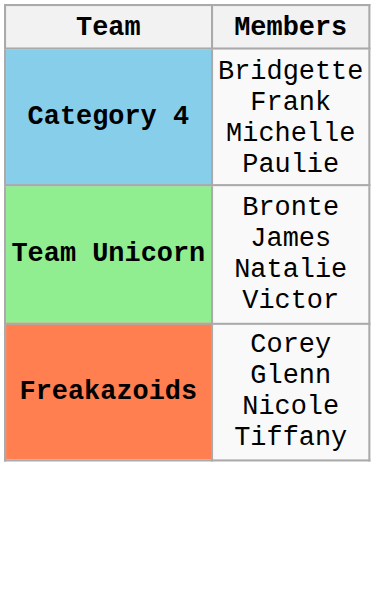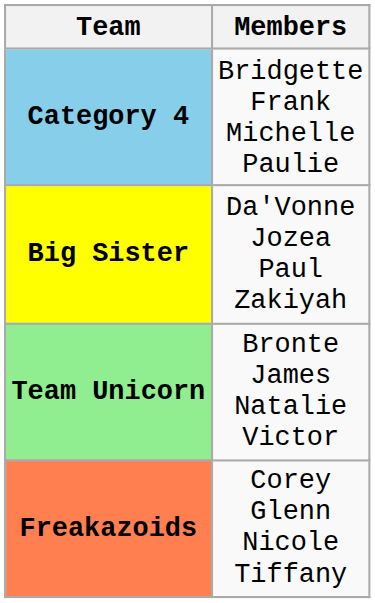+ row: Big Sister | Da'Vonne Jozea Paul Zakiyah
